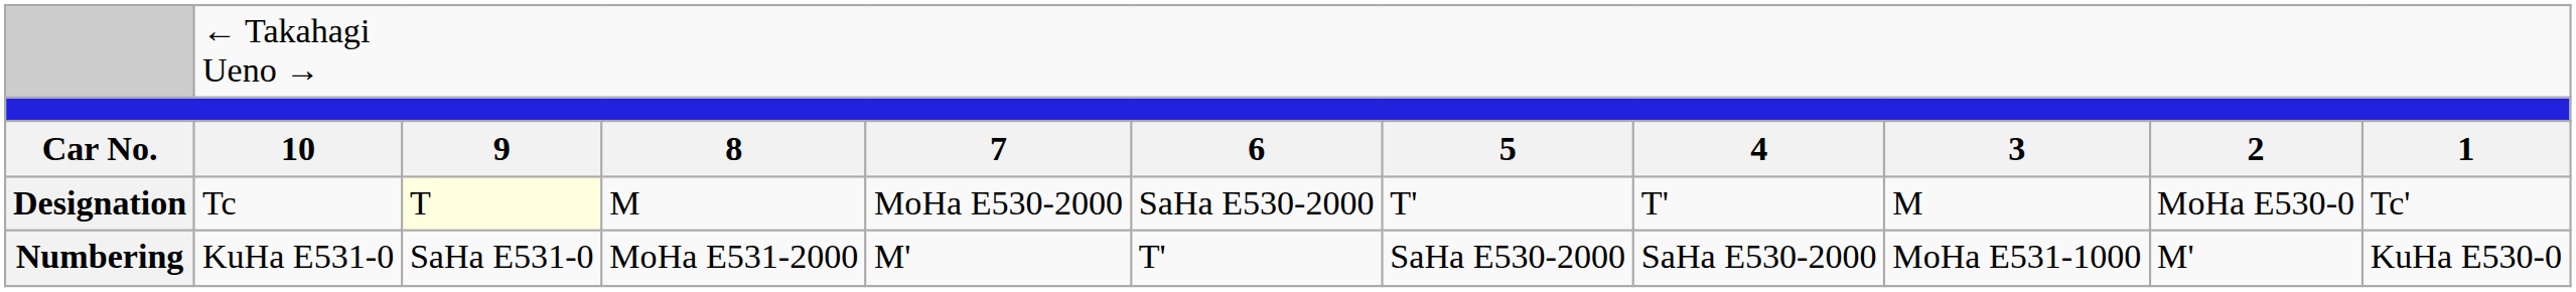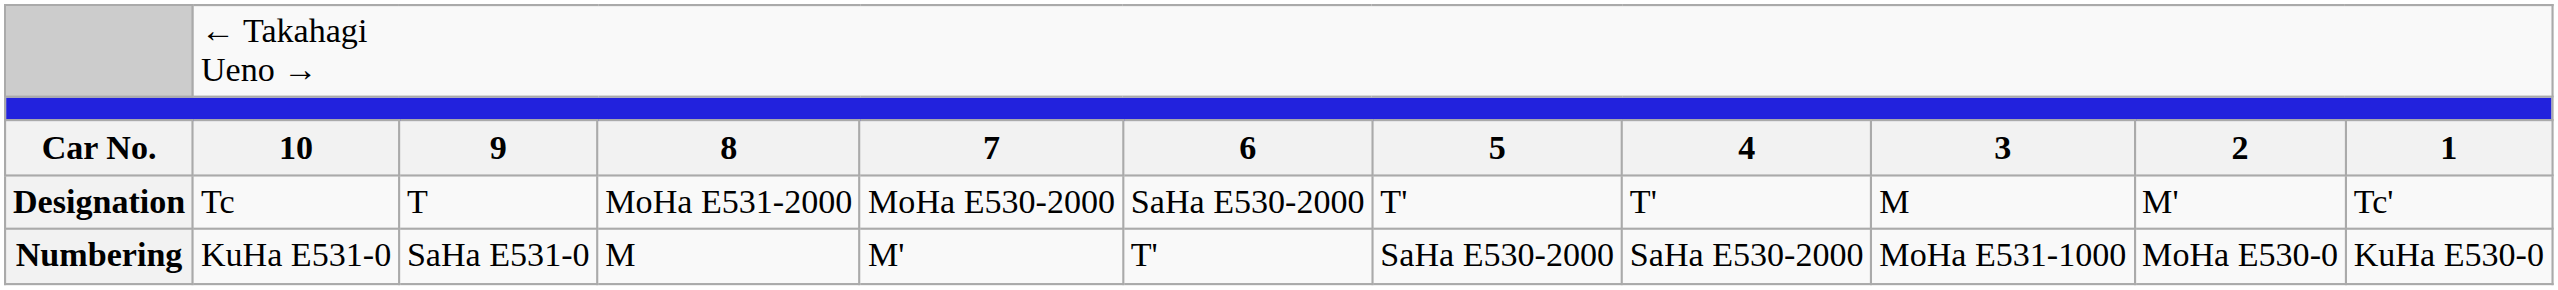Designation | column 3: lightyellow background -> no background
Designation | column 4: M -> MoHa E531-2000
Designation | column 10: MoHa E530-0 -> M'
Numbering | column 4: MoHa E531-2000 -> M
Numbering | column 10: M' -> MoHa E530-0
